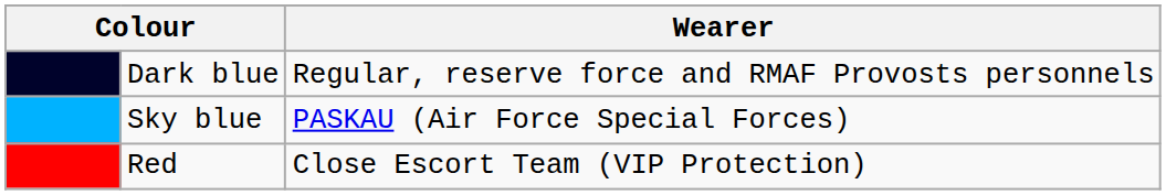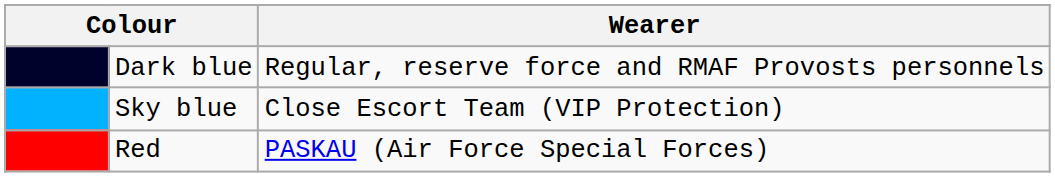Sky blue | Wearer: PASKAU (Air Force Special Forces) -> Close Escort Team (VIP Protection)
Red | Wearer: Close Escort Team (VIP Protection) -> PASKAU (Air Force Special Forces)
